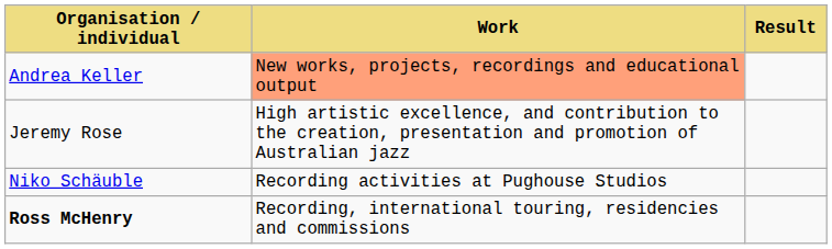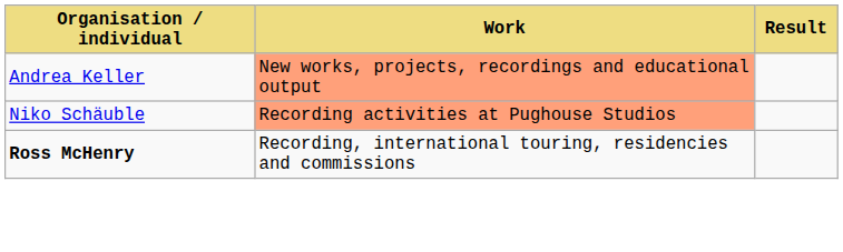- row: Jeremy Rose | High artistic excellence, and contribution to the creation, presentation and promotion of Australian jazz
Niko Schäuble | Work: no background -> lightsalmon background
